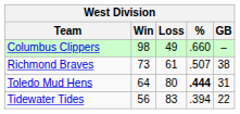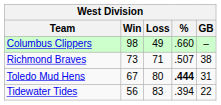Richmond Braves | Loss: 61 -> 71
Toledo Mud Hens | Win: 64 -> 67
